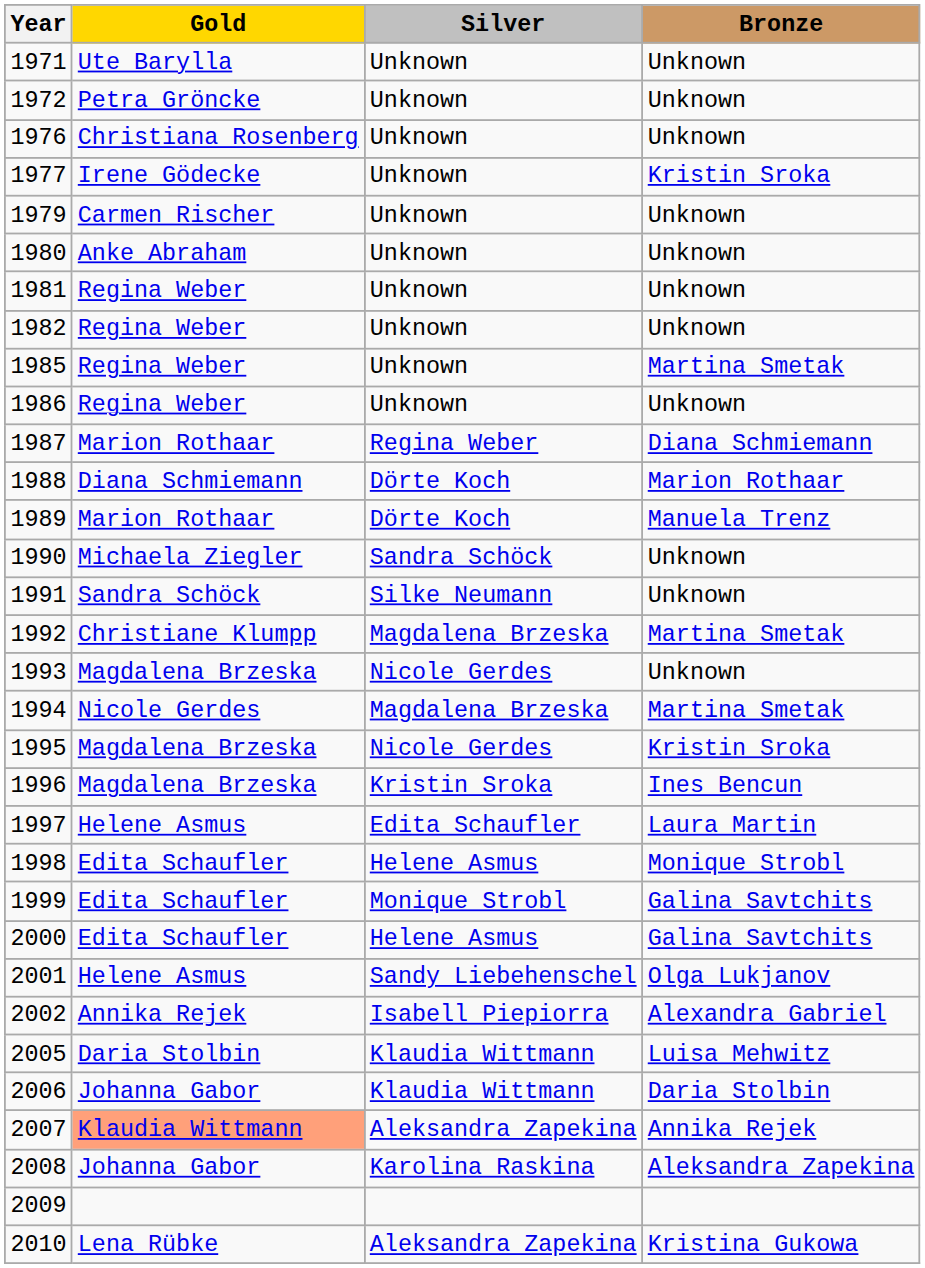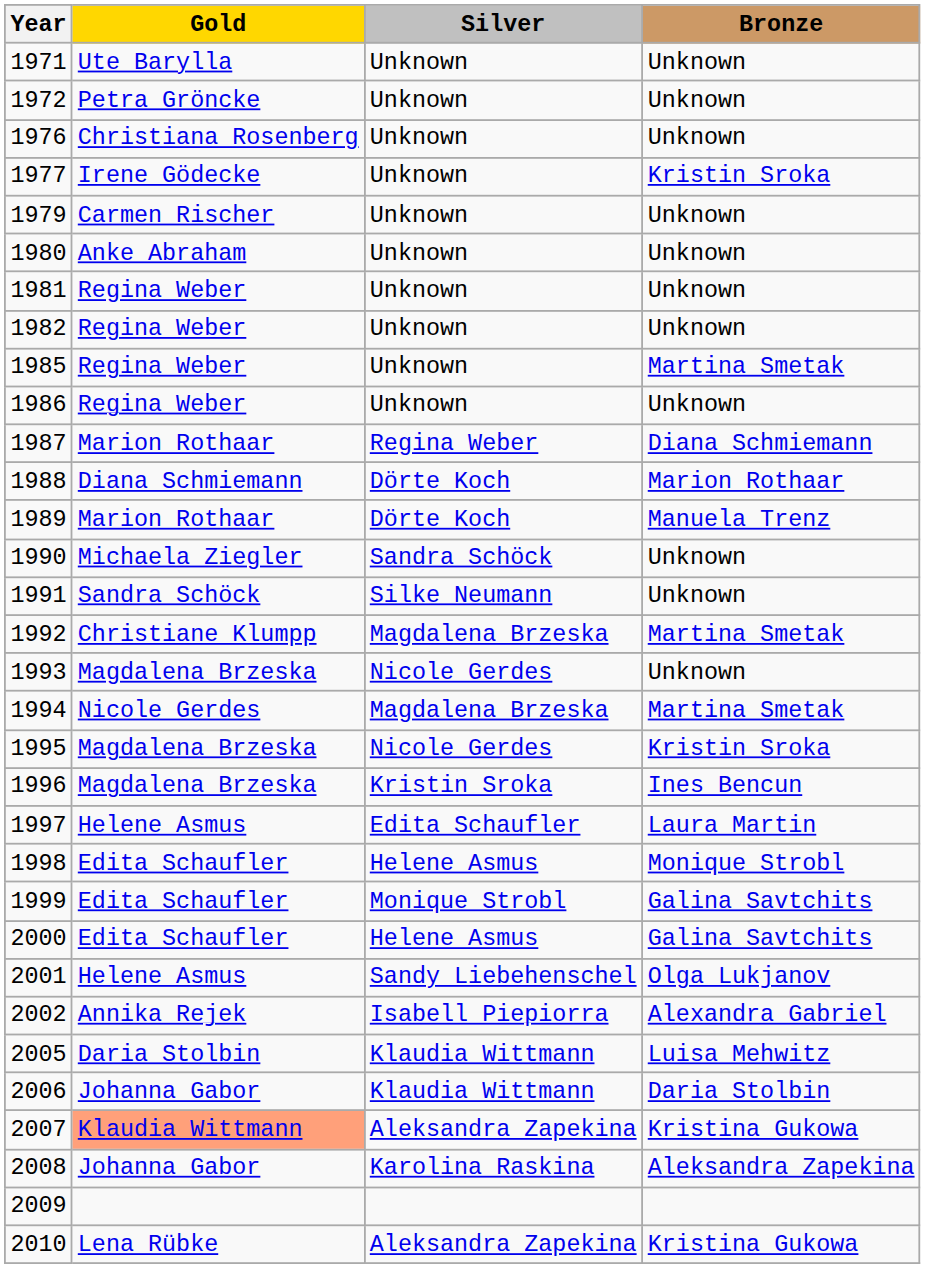2007 | Bronze: Annika Rejek -> Kristina Gukowa
